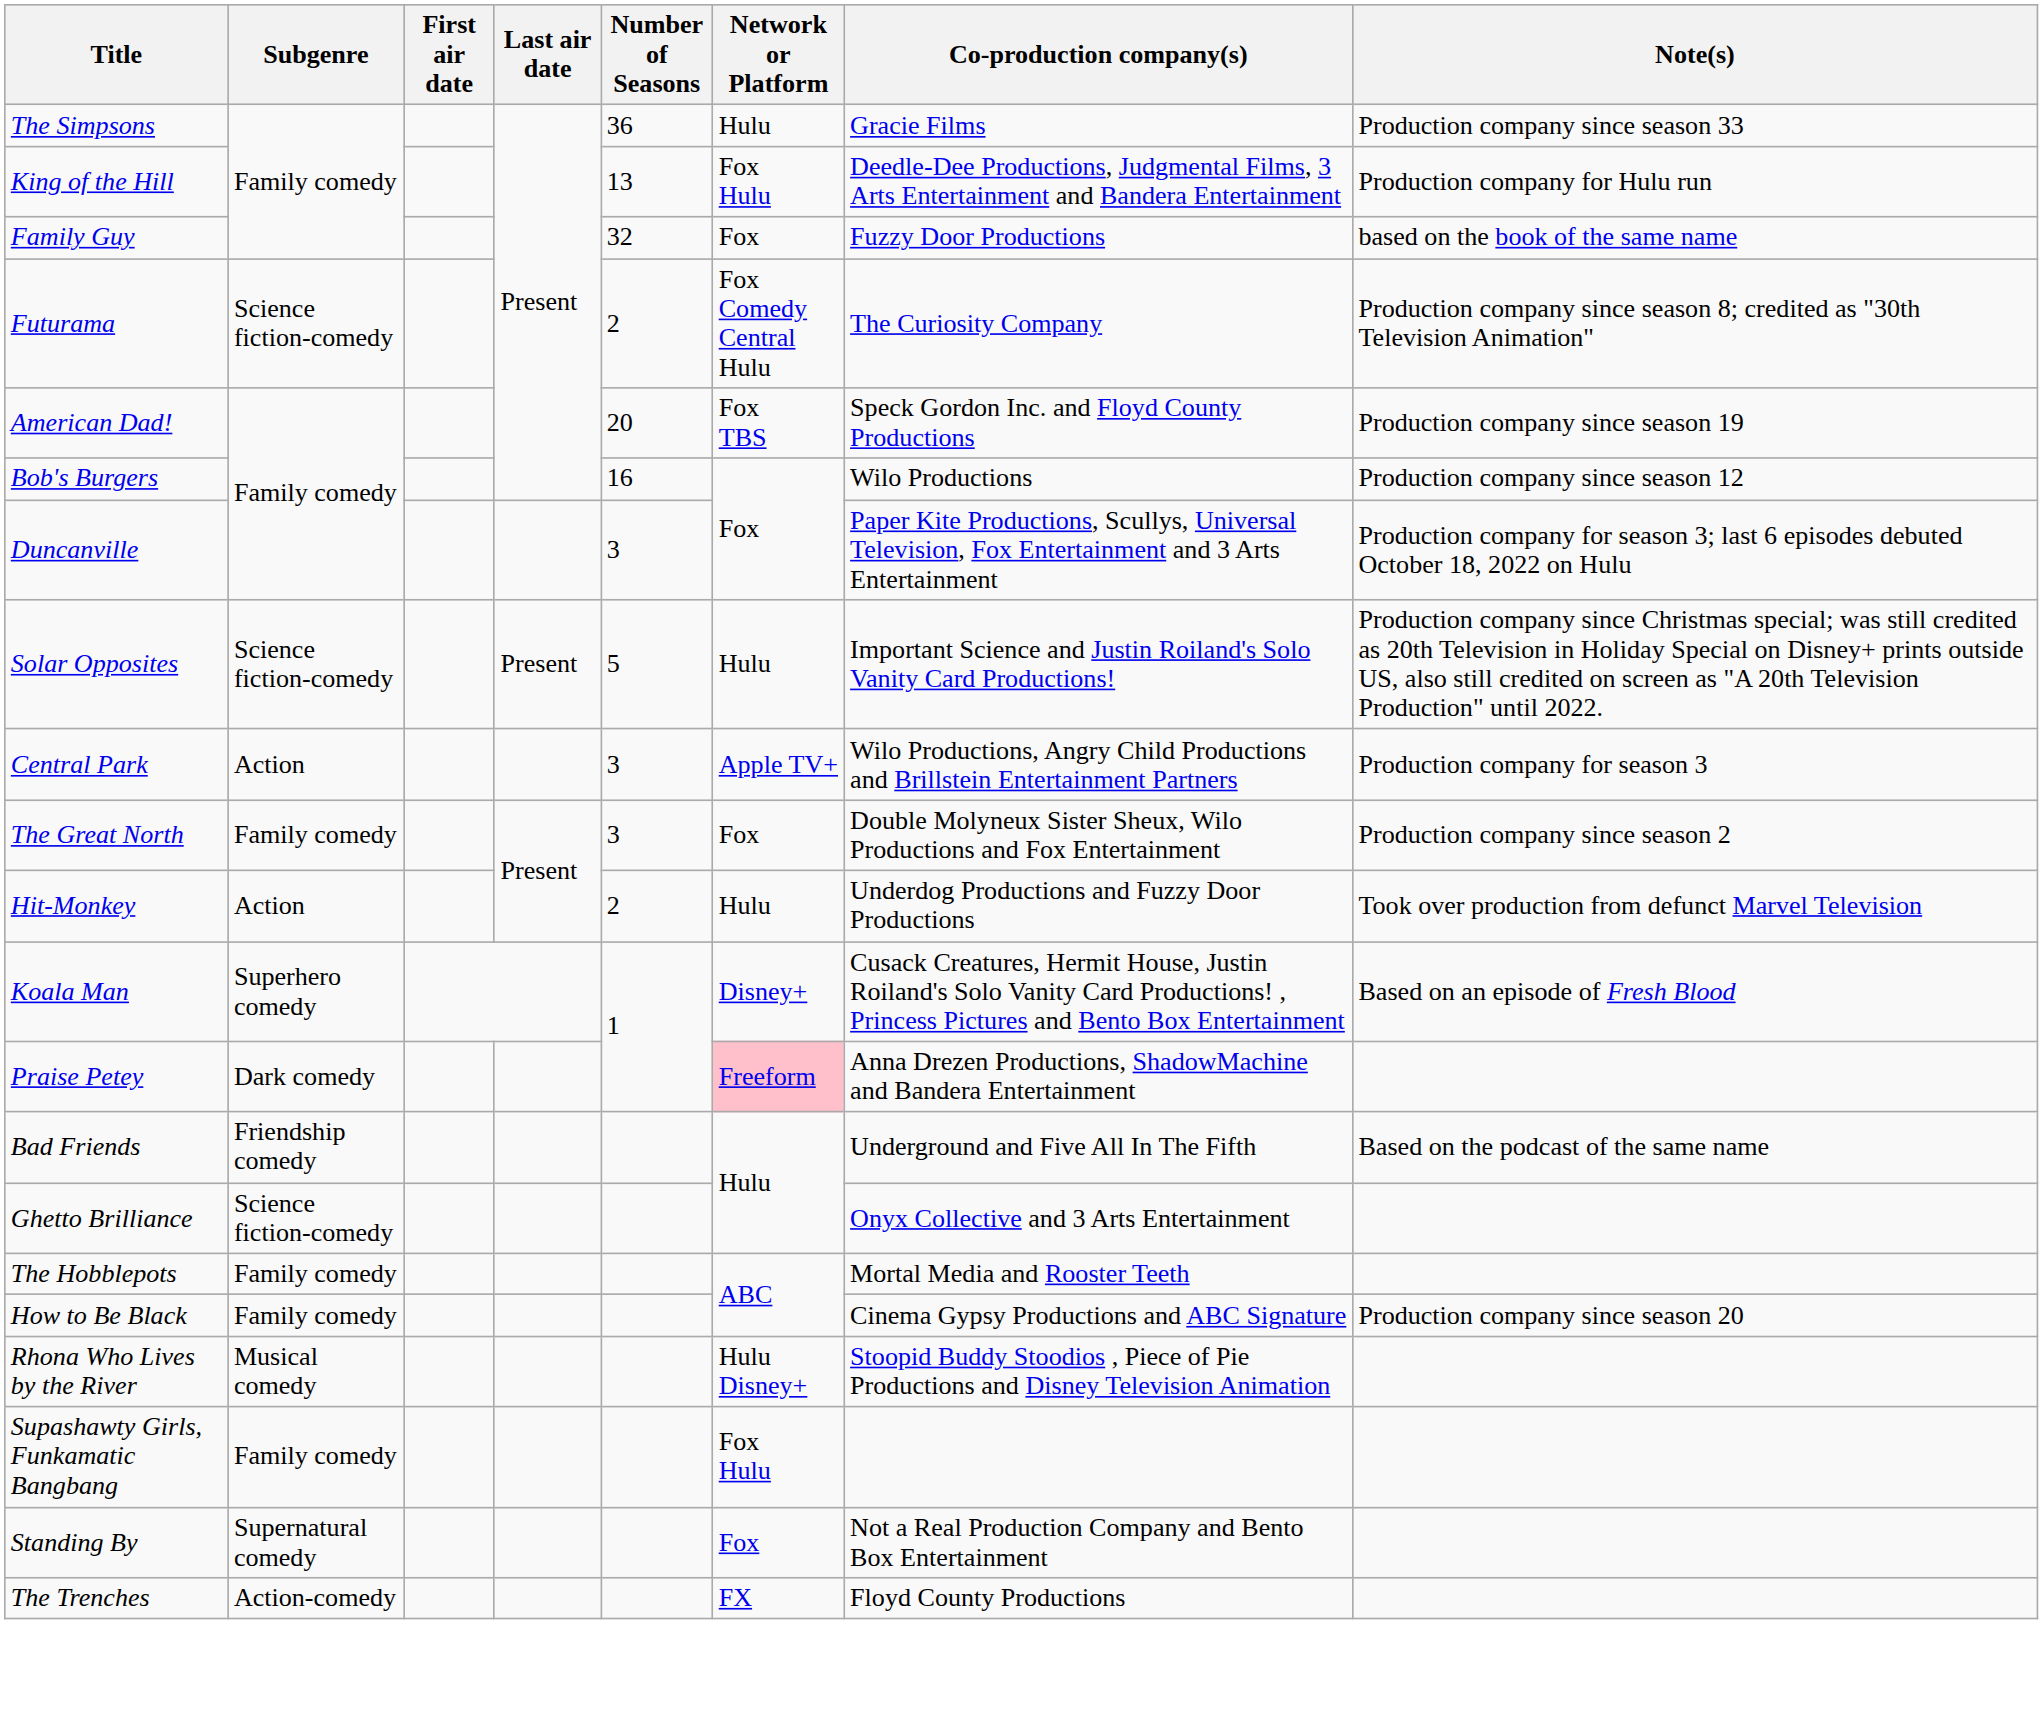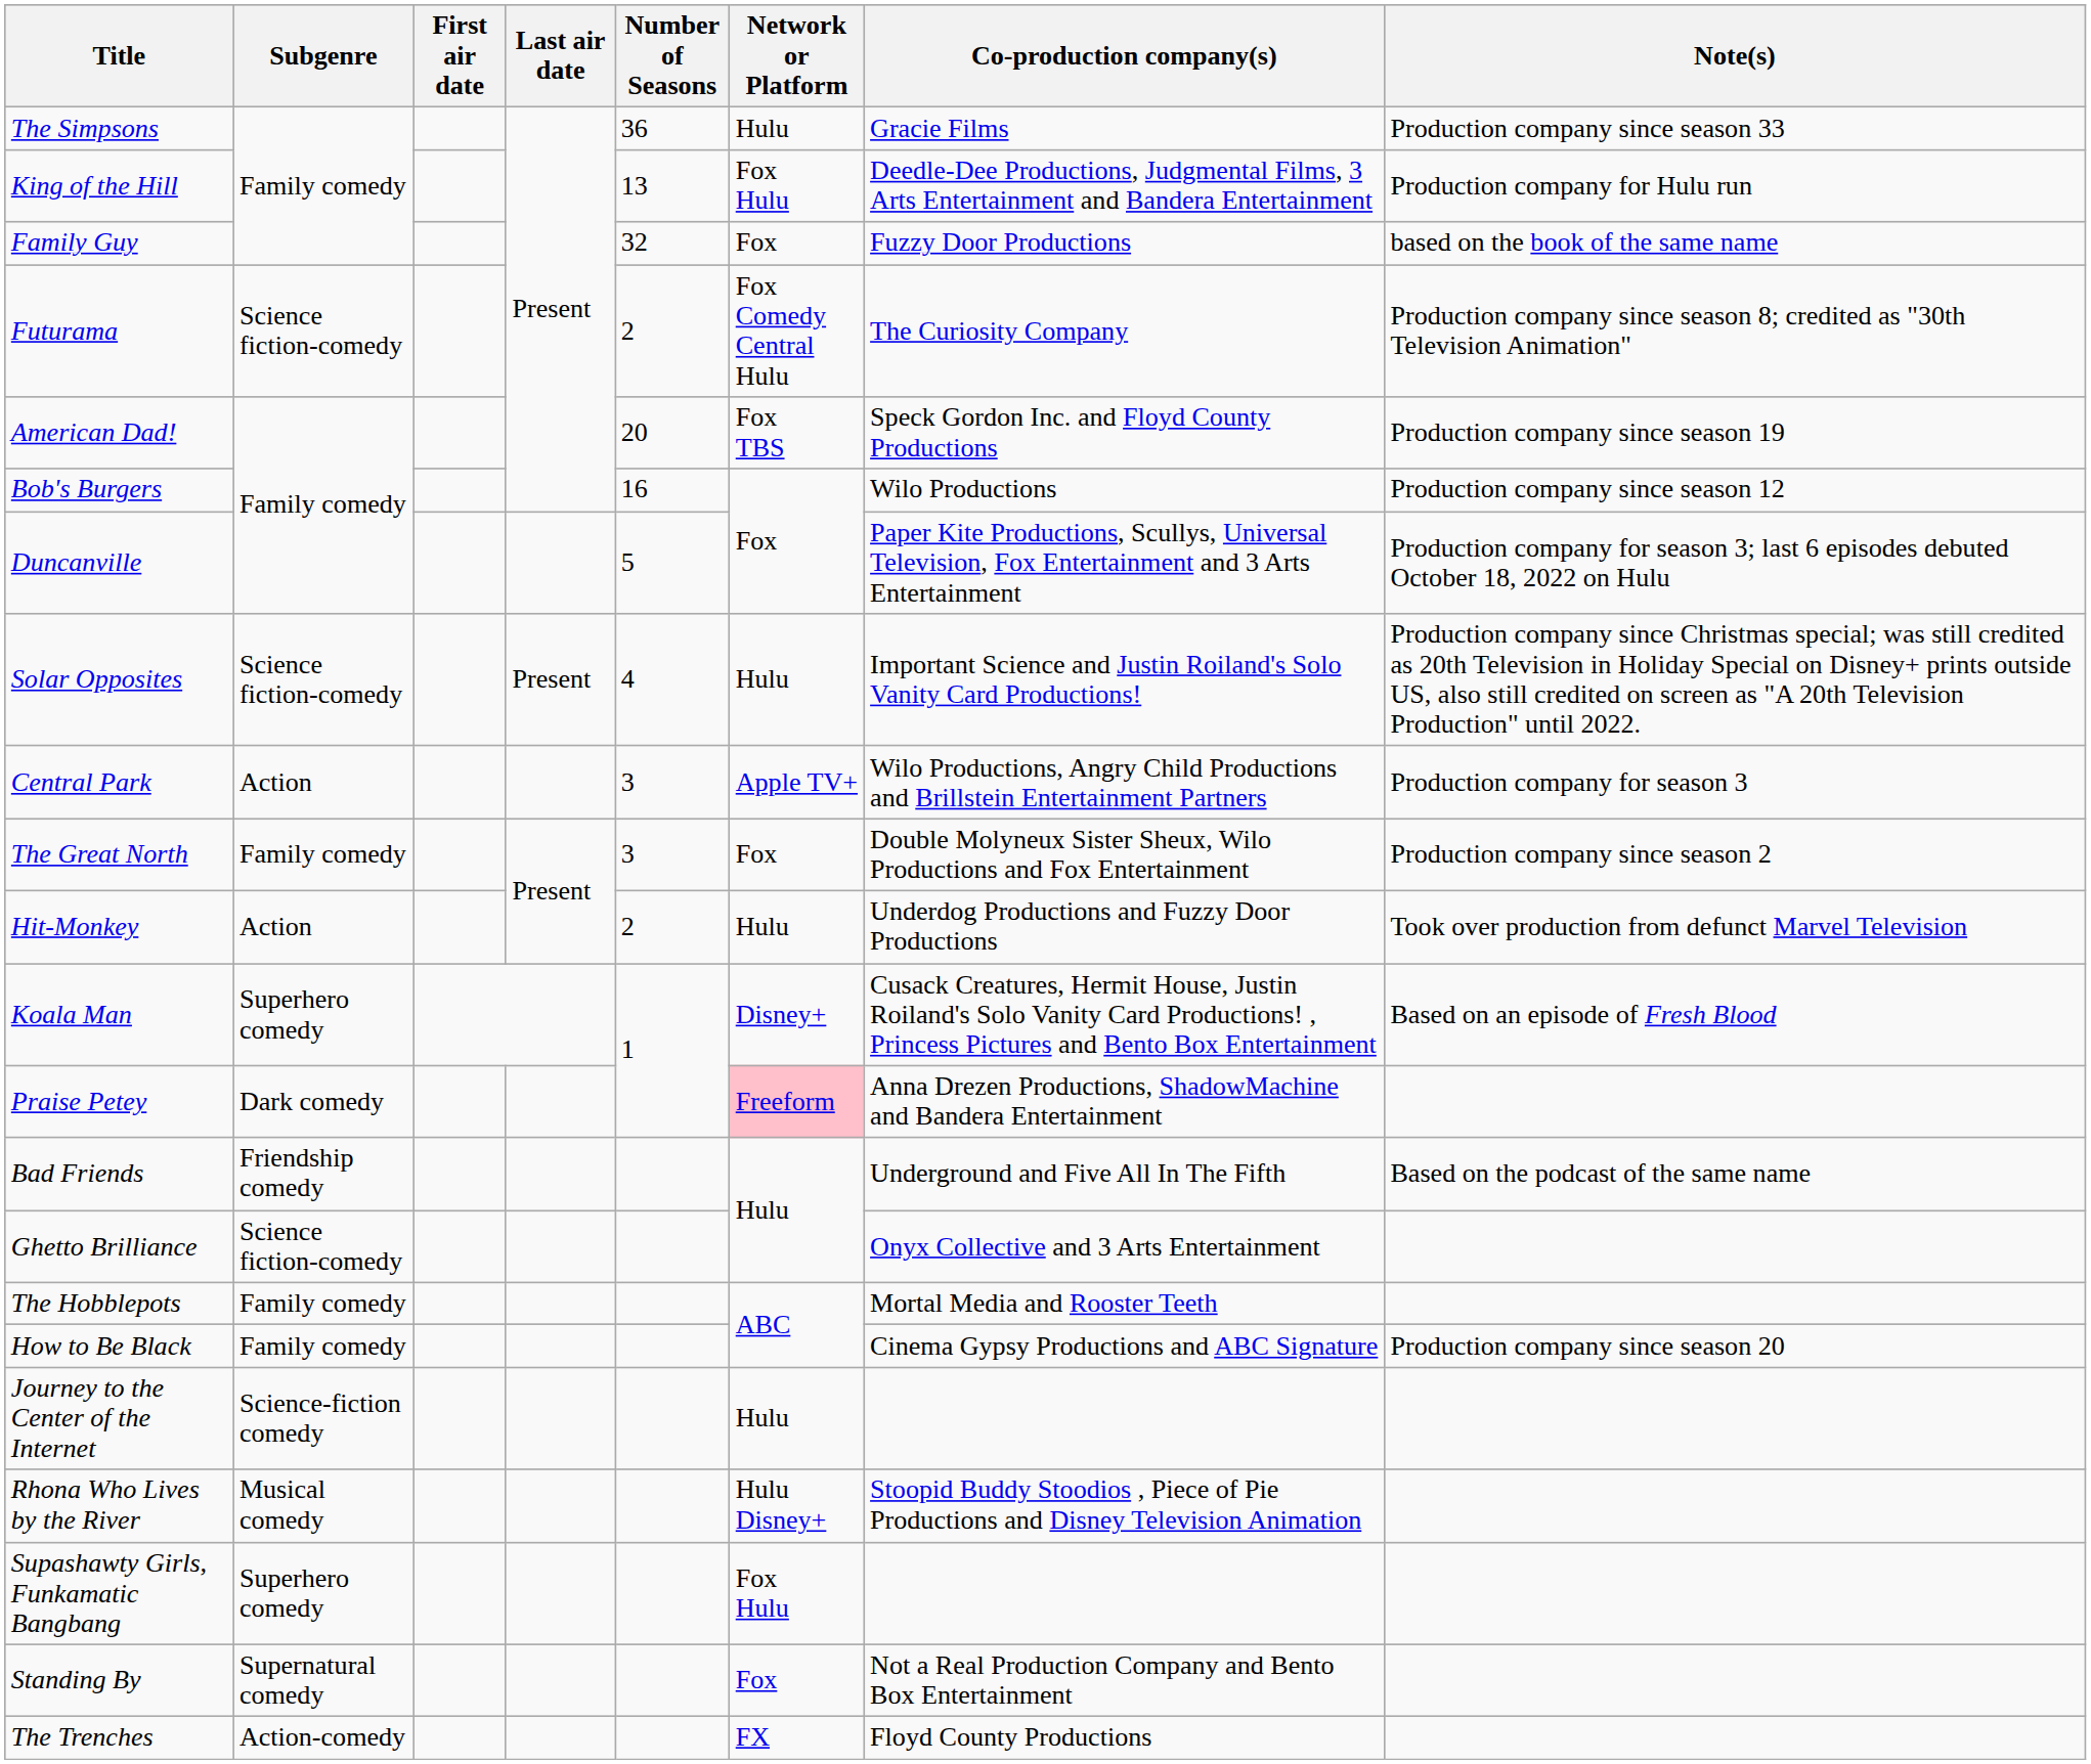Duncanville | Number of Seasons: 3 -> 5
Solar Opposites | Number of Seasons: 5 -> 4
+ row: Journey to the Center of the Internet | Science-fiction comedy | Hulu
Supashawty Girls, Funkamatic Bangbang | Subgenre: Family comedy -> Superhero comedy
